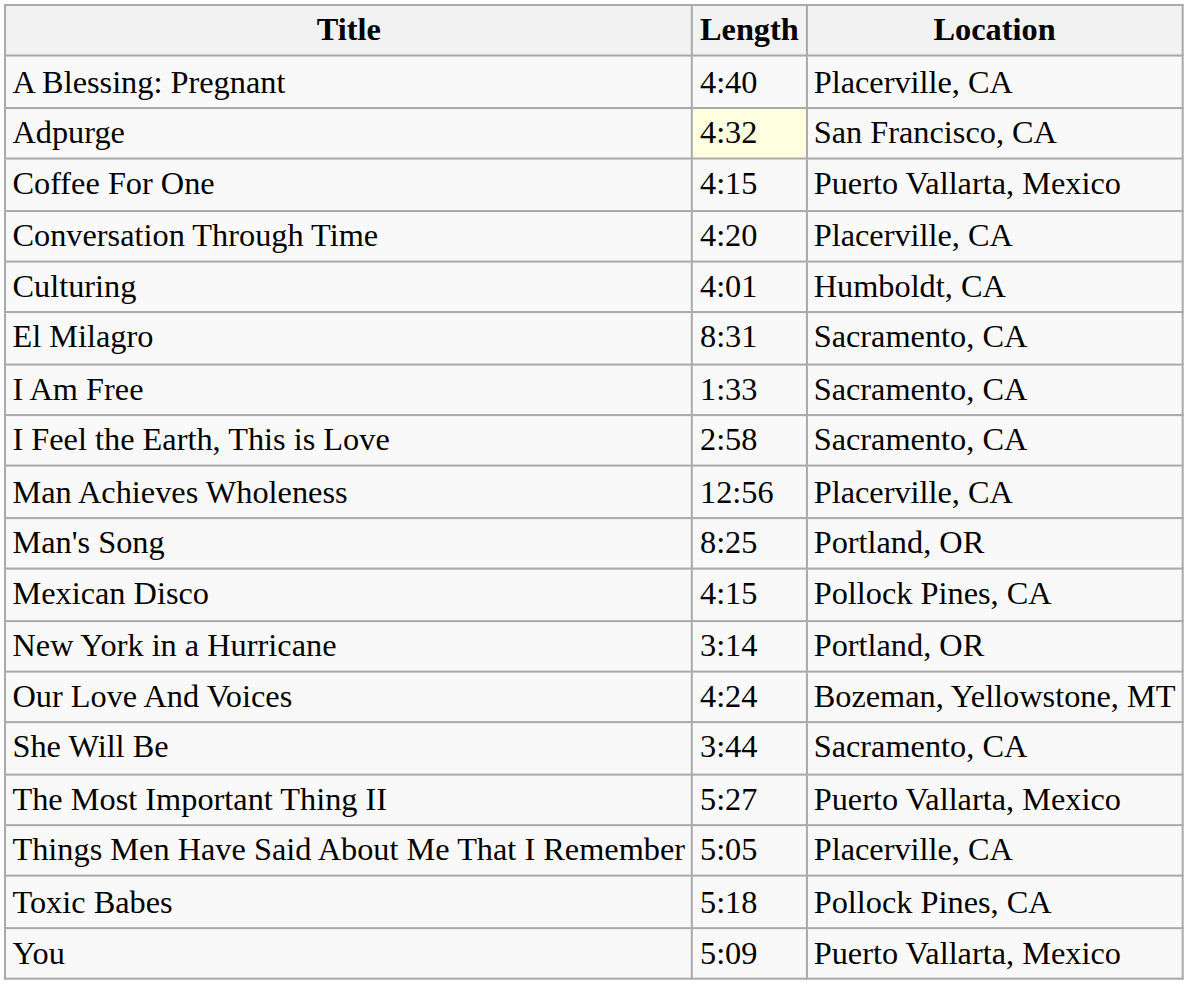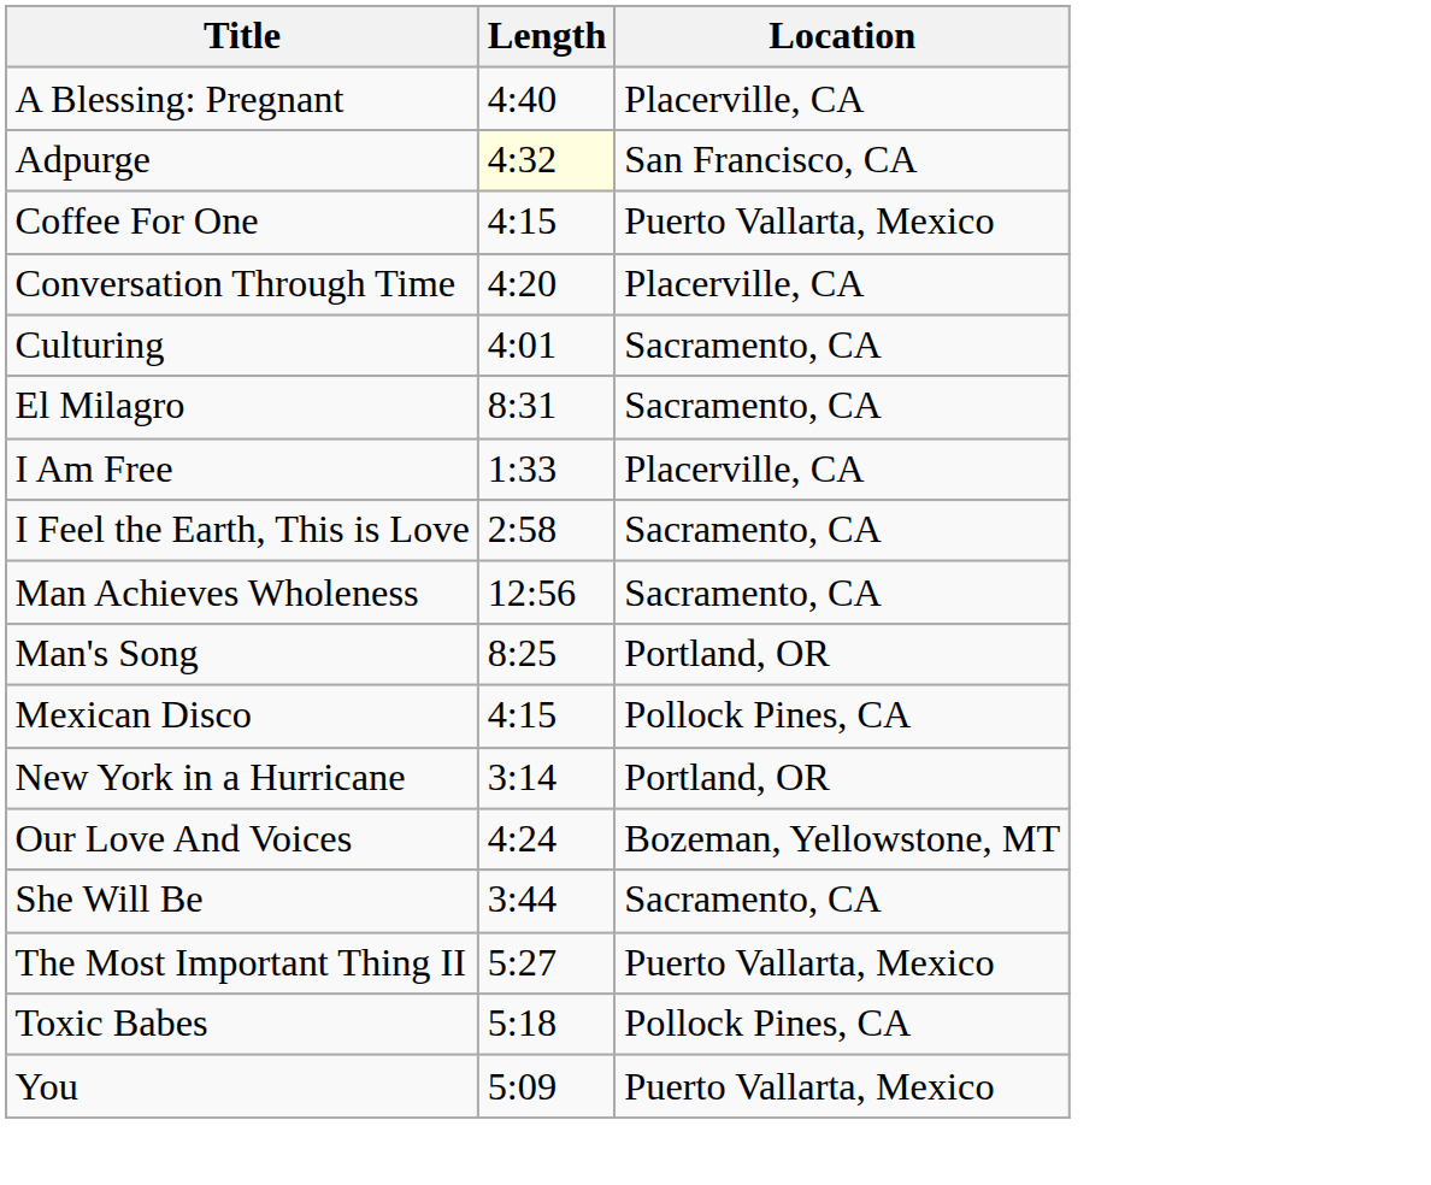Culturing | Location: Humboldt, CA -> Sacramento, CA
I Am Free | Location: Sacramento, CA -> Placerville, CA
Man Achieves Wholeness | Location: Placerville, CA -> Sacramento, CA
- row: Things Men Have Said About Me That I Remember | 5:05 | Placerville, CA
